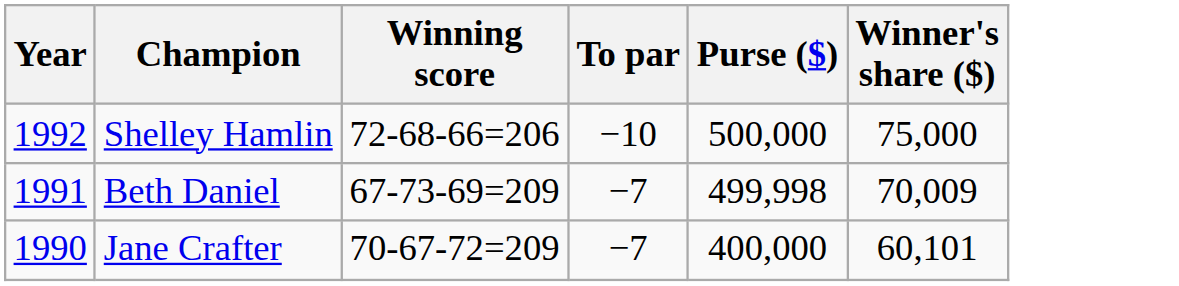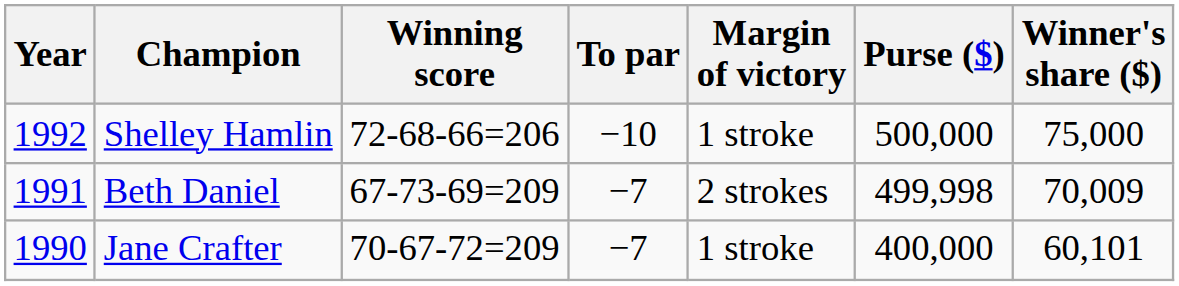+ column: Margin of victory | 1 stroke | 2 strokes | 1 stroke
